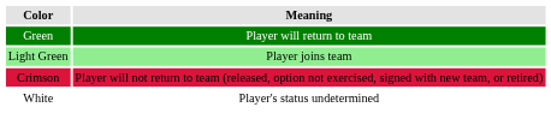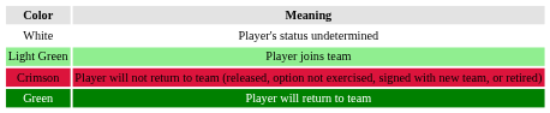rows swapped: Green <-> White
